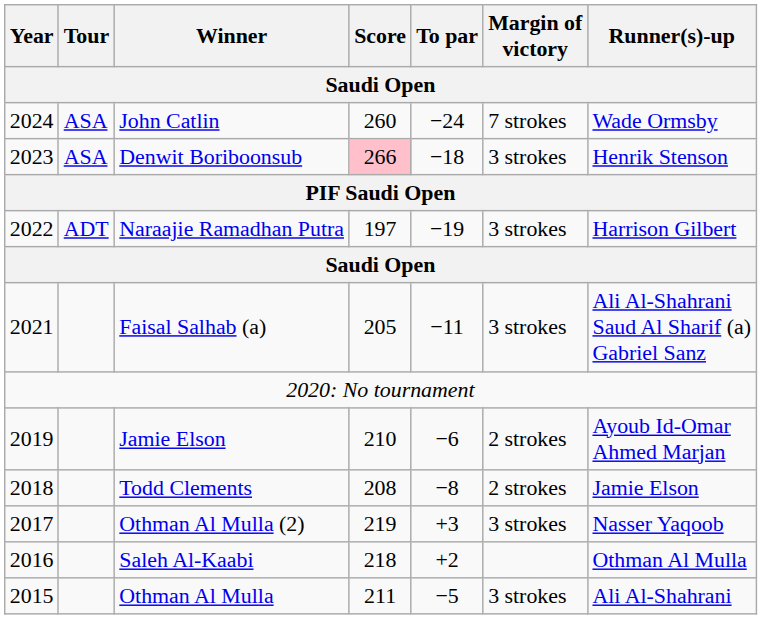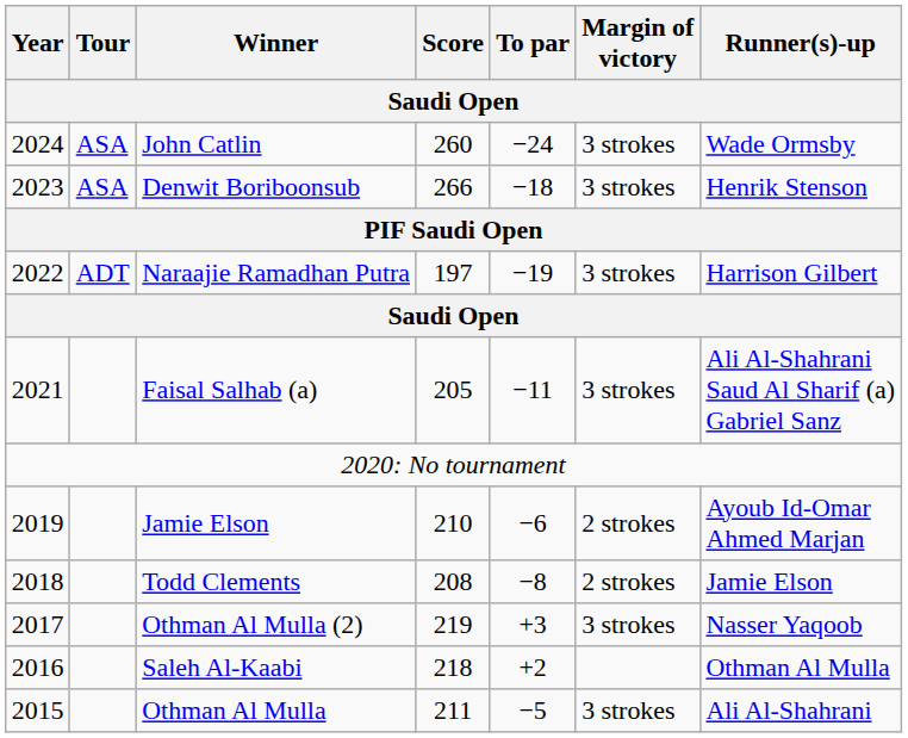John Catlin | Margin of victory: 7 strokes -> 3 strokes
Denwit Boriboonsub | Score: pink background -> no background
